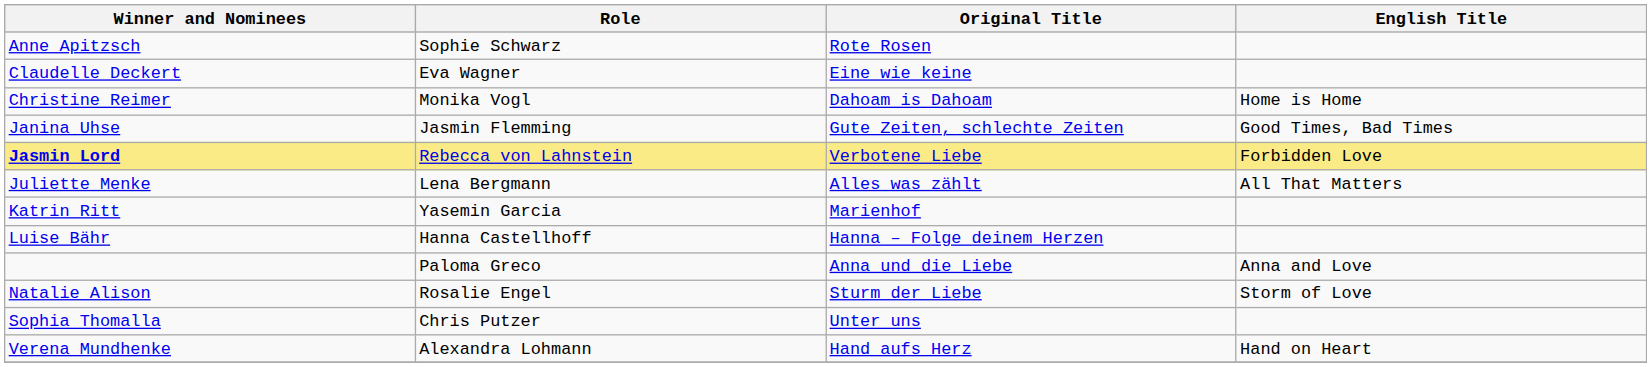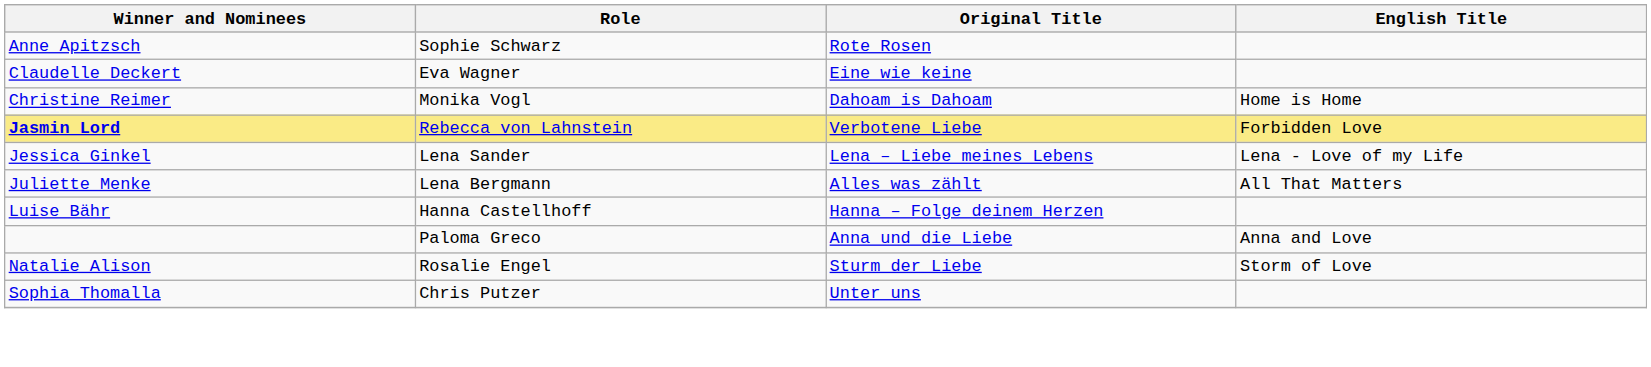- row: Janina Uhse | Jasmin Flemming | Gute Zeiten, schlechte Zeiten | Good Times, Bad Times
+ row: Jessica Ginkel | Lena Sander | Lena – Liebe meines Lebens | Lena - Love of my Life
- row: Katrin Ritt | Yasemin Garcia | Marienhof
- row: Verena Mundhenke | Alexandra Lohmann | Hand aufs Herz | Hand on Heart
